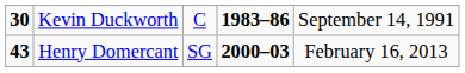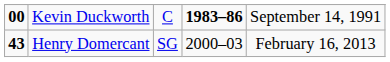Kevin Duckworth | column 1: 30 -> 00
Henry Domercant | column 4: bold -> normal
